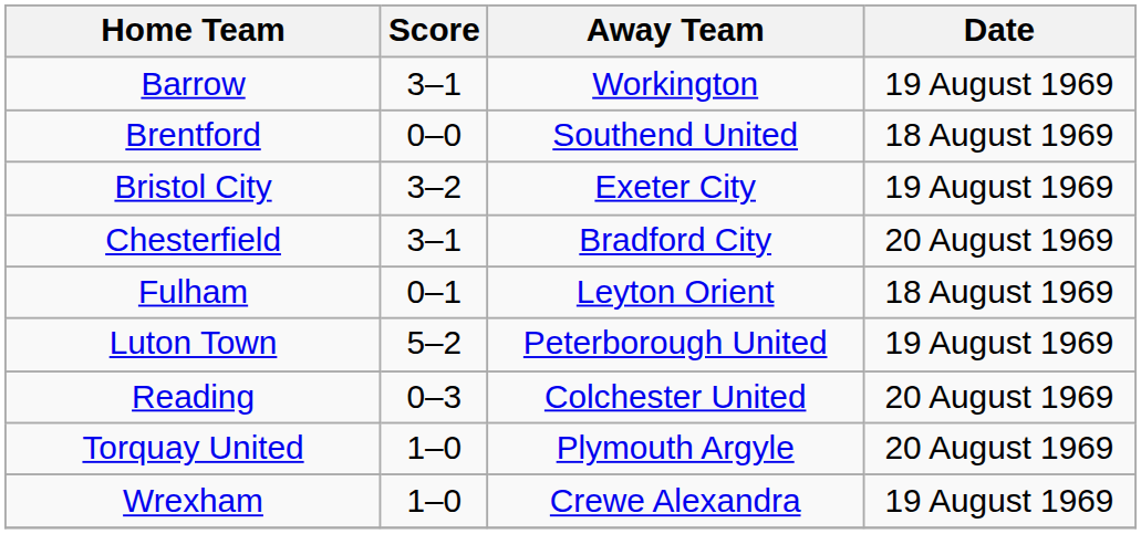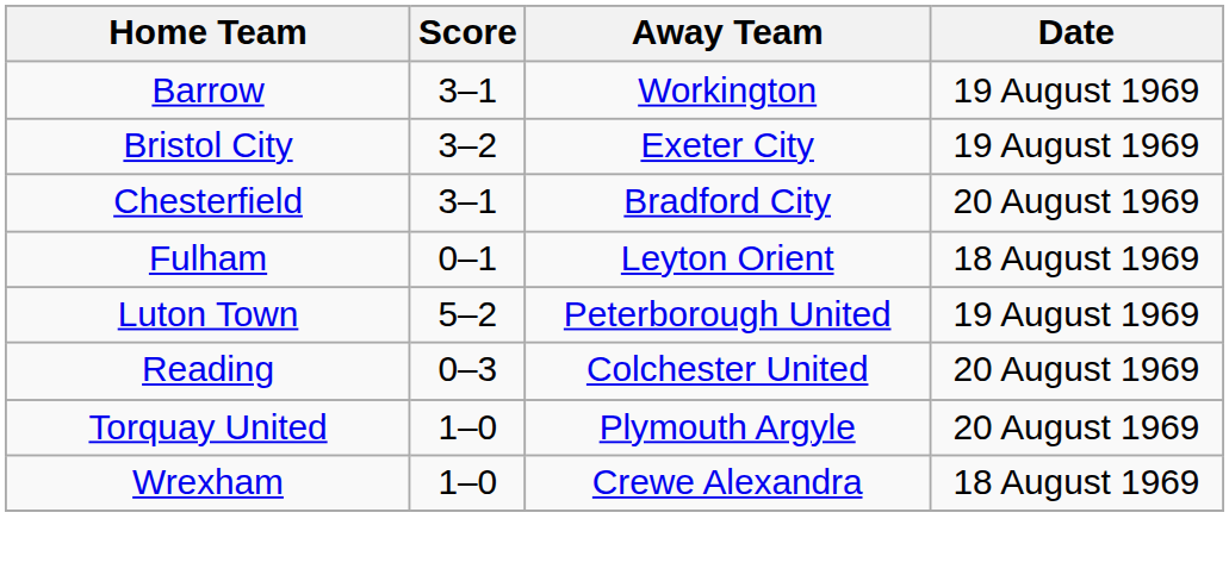- row: Brentford | 0–0 | Southend United | 18 August 1969
Wrexham | Date: 19 August 1969 -> 18 August 1969
